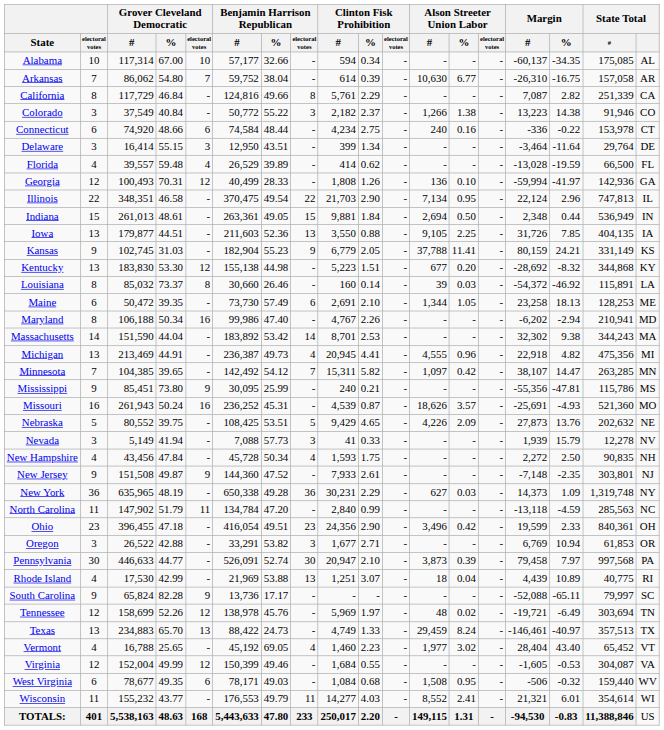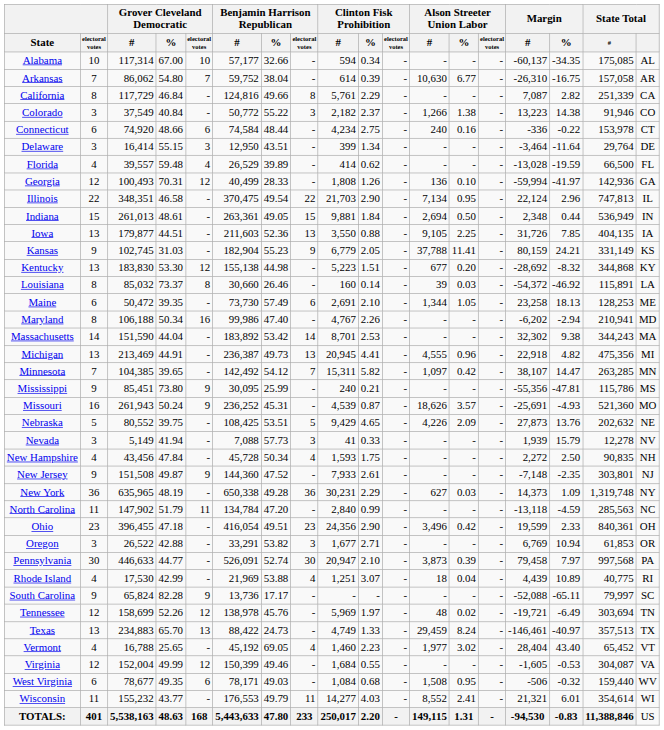Michigan | Benjamin Harrison Republican / electoral votes: 4 -> 13
Missouri | Grover Cleveland Democratic / electoral votes: 16 -> 9
Rhode Island | Benjamin Harrison Republican / electoral votes: 13 -> 4
